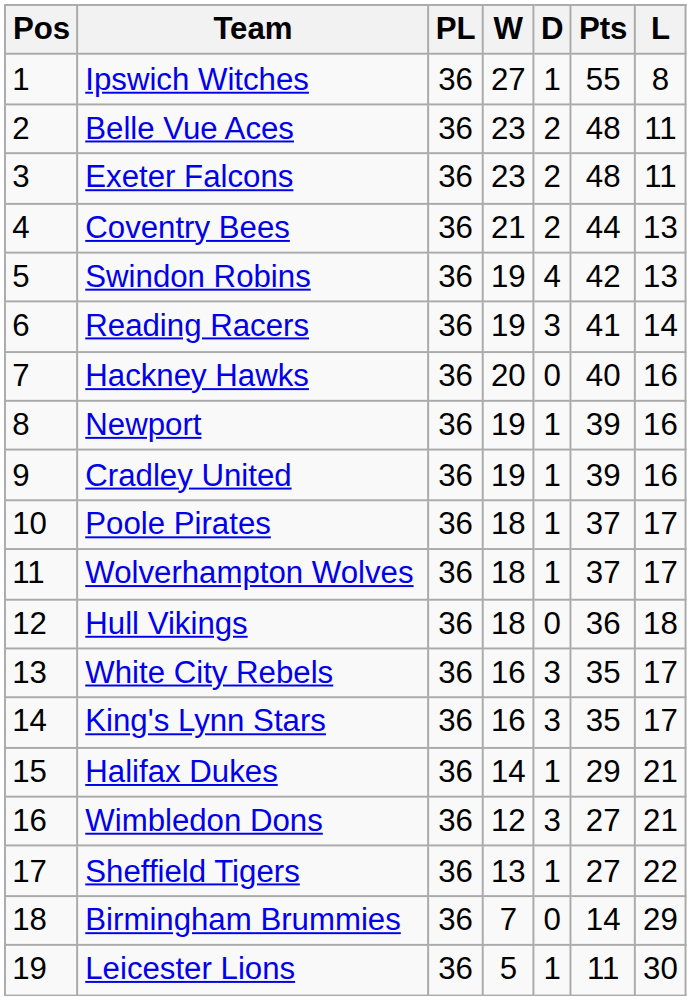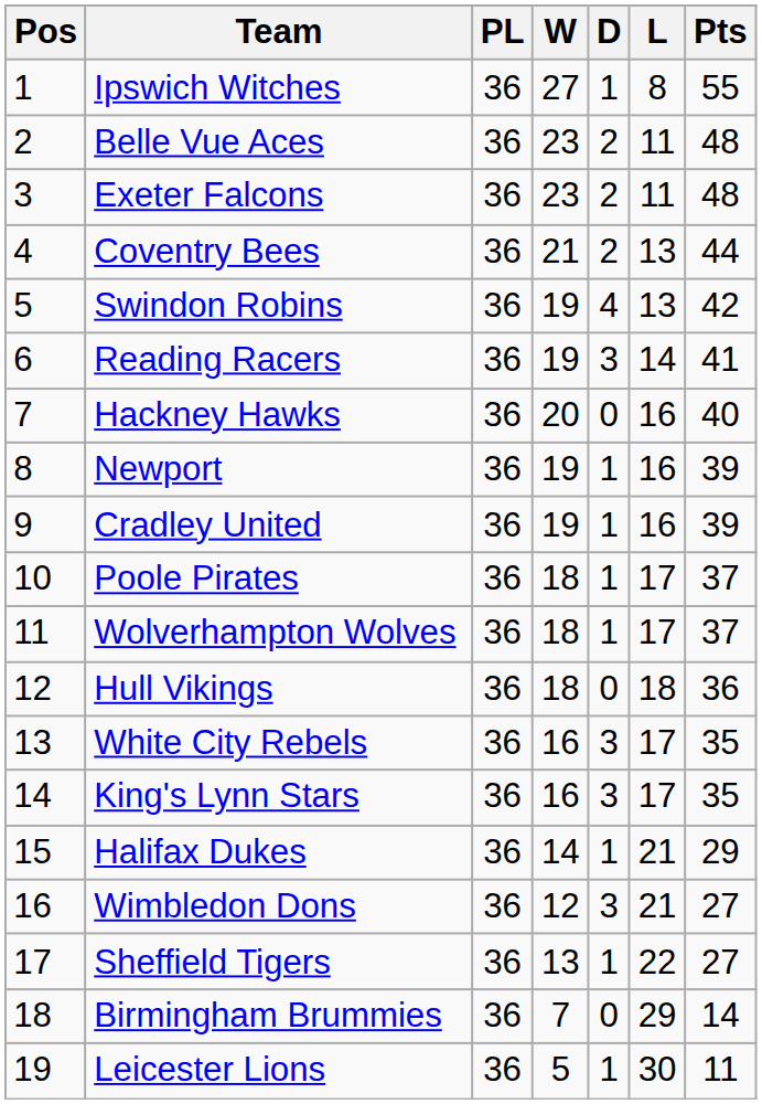columns swapped: L <-> Pts
